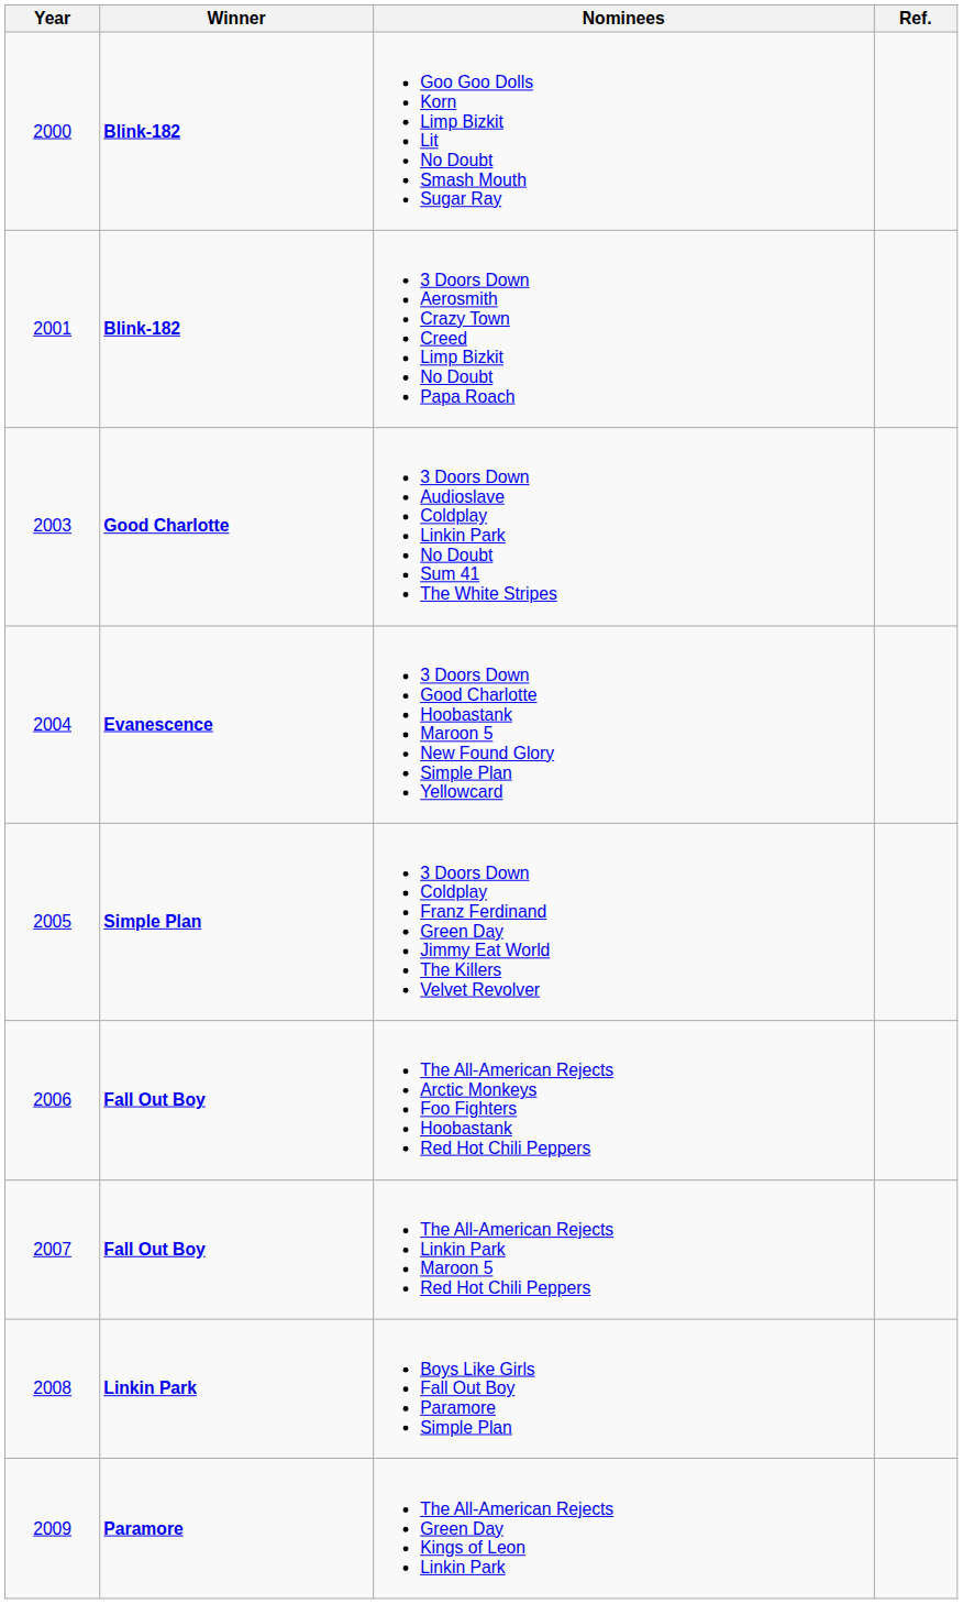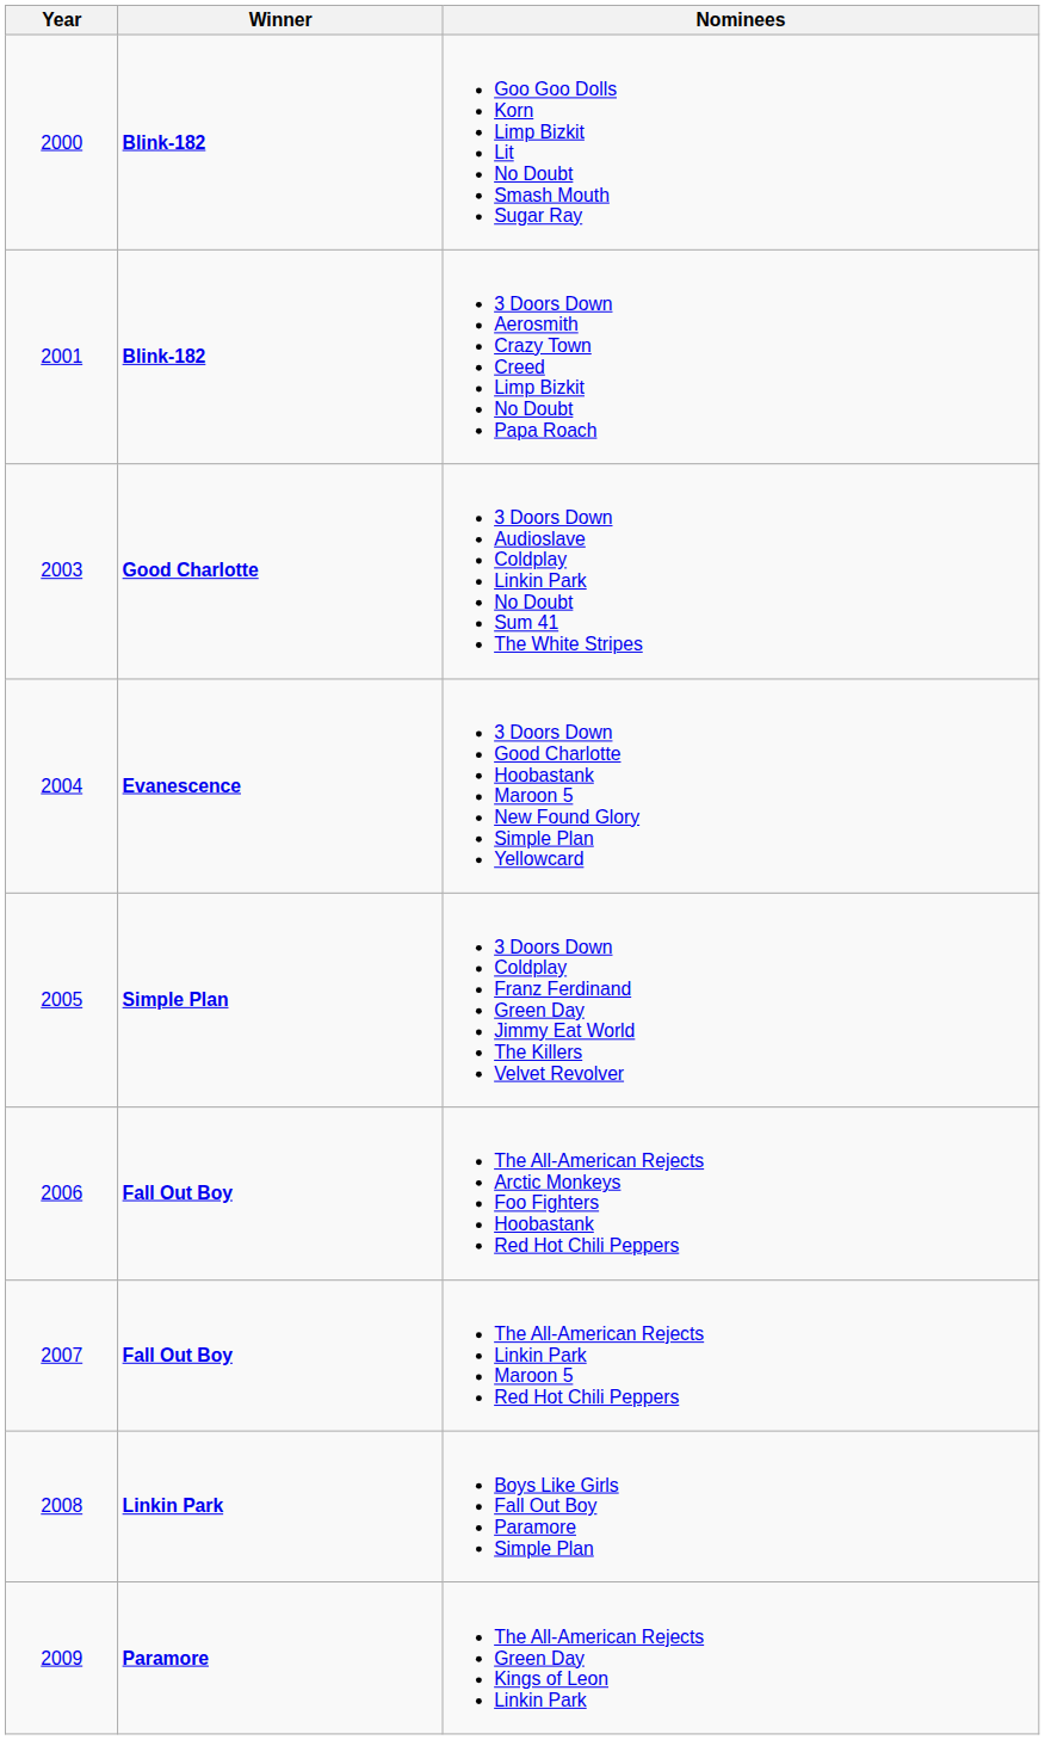- column: Ref.
